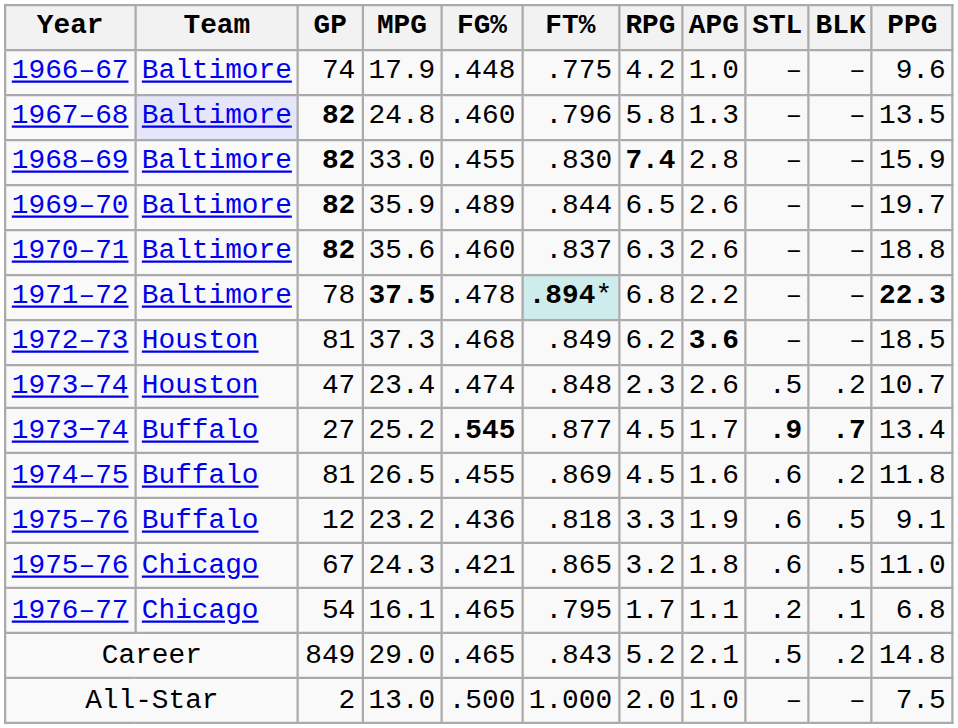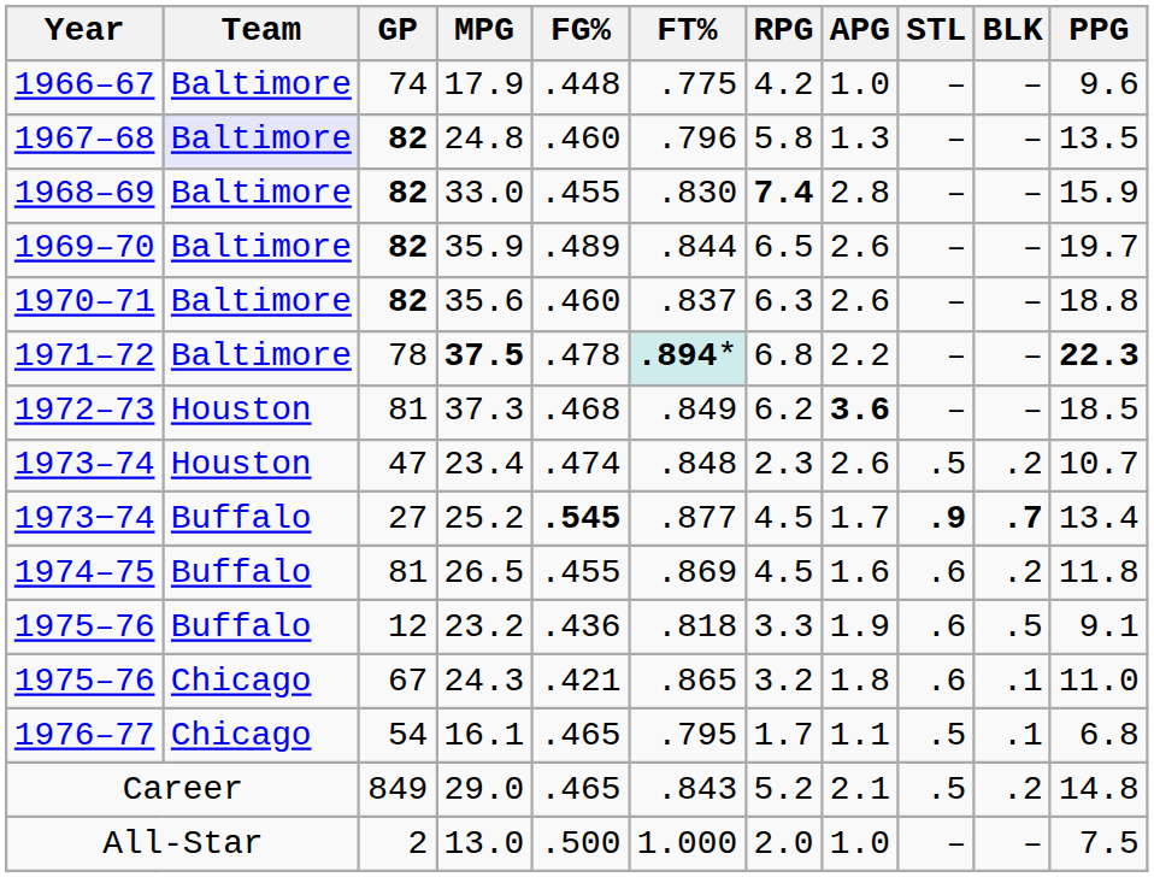24.3 | BLK: .5 -> .1
16.1 | STL: .2 -> .5
